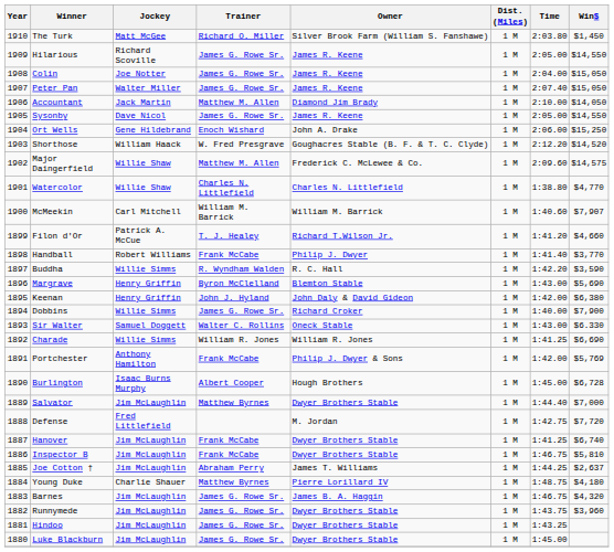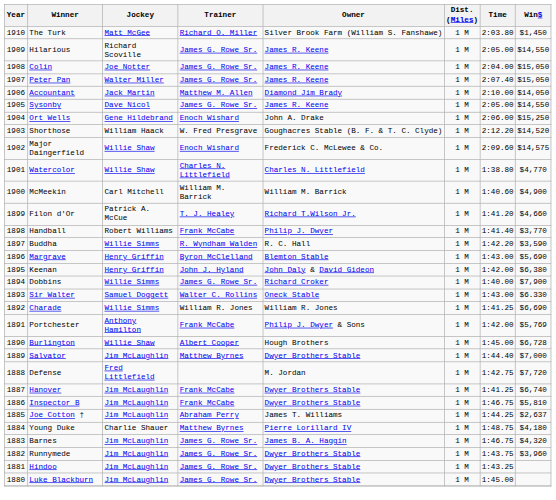Major Daingerfield | Trainer: Matthew M. Allen -> Enoch Wishard
McMeekin | Win$: $7,907 -> $4,900
Burlington | Jockey: Isaac Burns Murphy -> Willie Shaw
